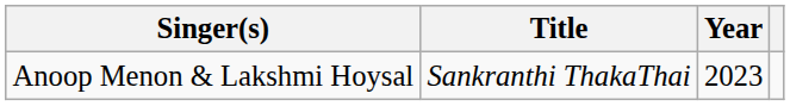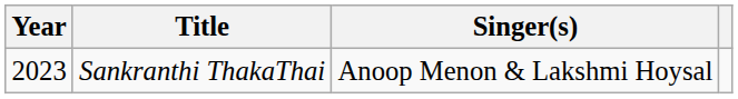columns swapped: Year <-> Singer(s)
